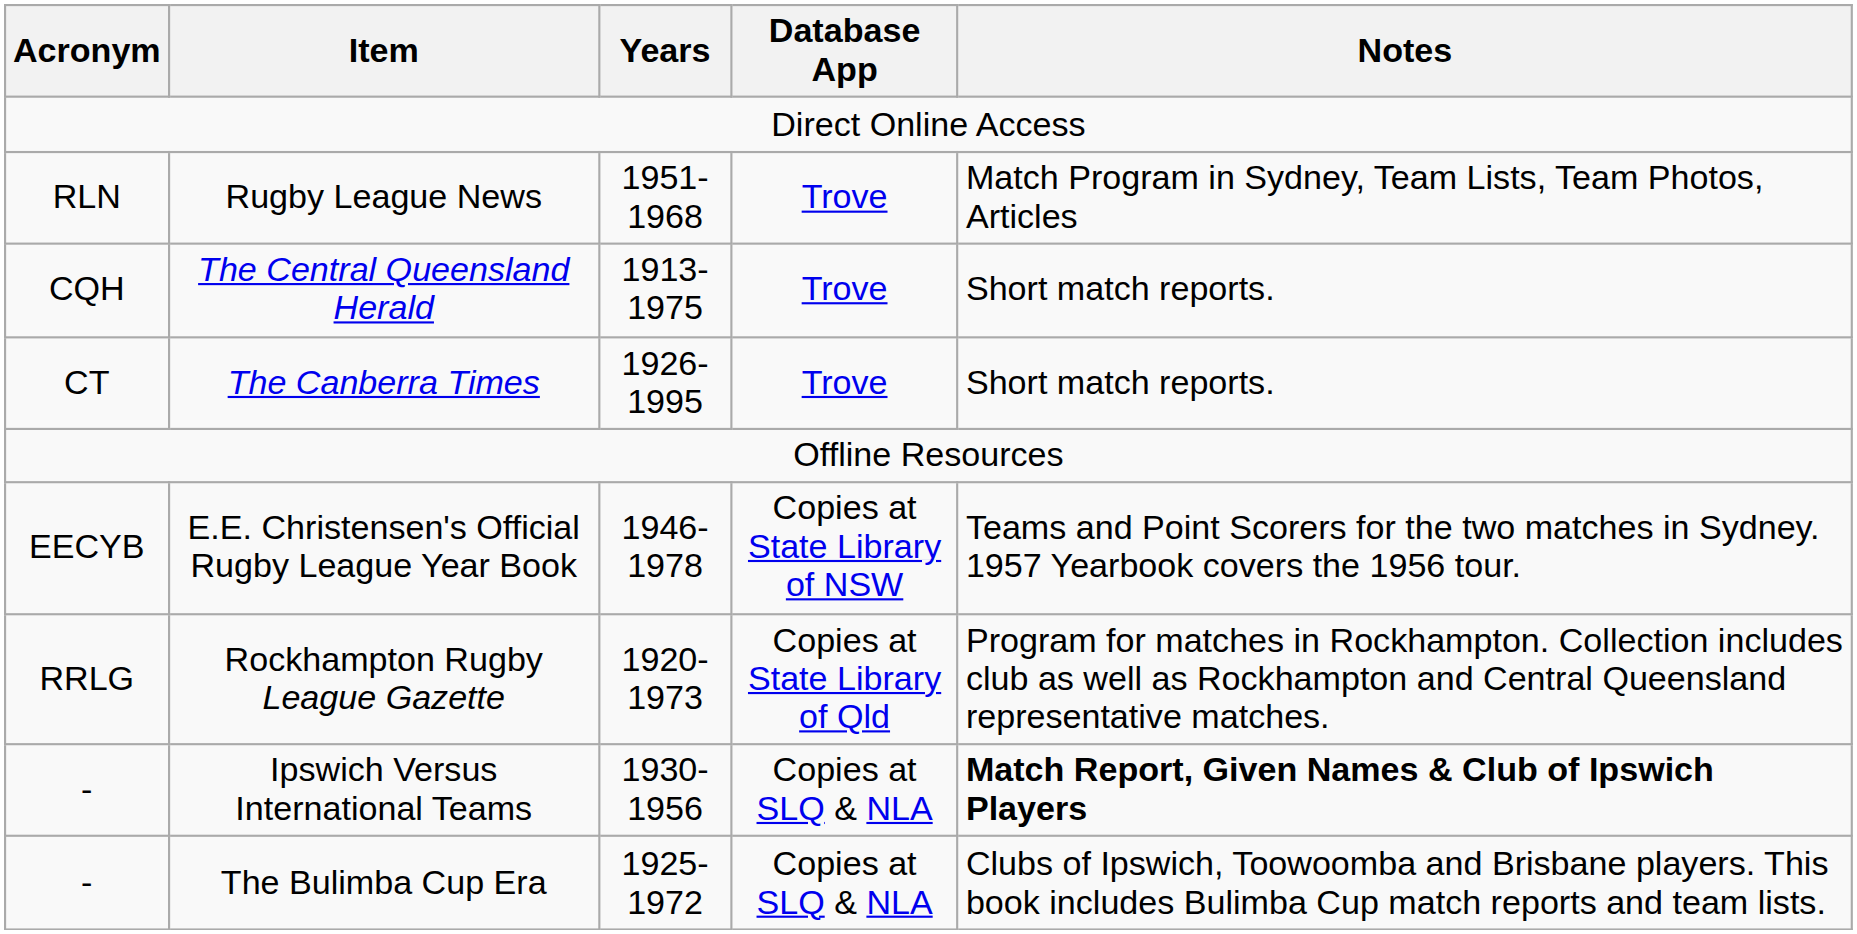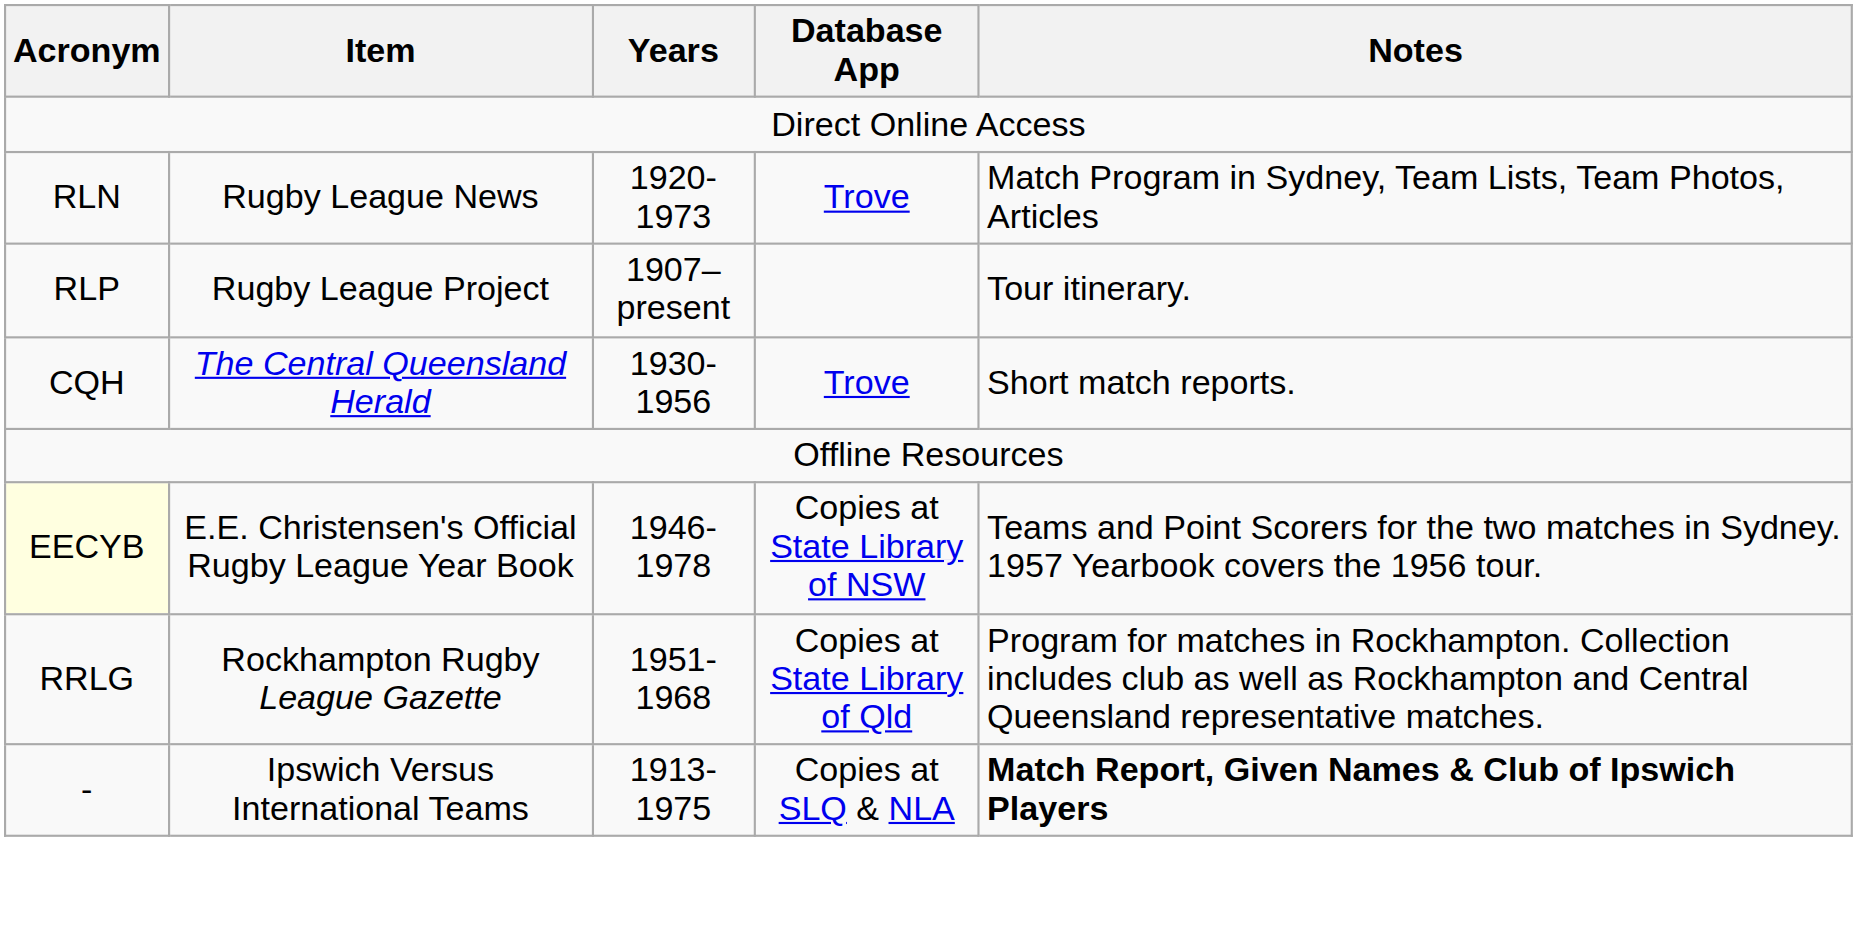Rugby League News | Years: 1951-1968 -> 1920-1973
+ row: RLP | Rugby League Project | 1907–present | Tour itinerary.
The Central Queensland Herald | Years: 1913-1975 -> 1930-1956
- row: CT | The Canberra Times | 1926-1995 | Trove | Short match reports.
E.E. Christensen's Official Rugby League Year Book | Acronym: no background -> lightyellow background
Rockhampton Rugby League Gazette | Years: 1920-1973 -> 1951-1968
Ipswich Versus International Teams | Years: 1930-1956 -> 1913-1975
- row: - | The Bulimba Cup Era | 1925-1972 | Copies at SLQ & NLA | Clubs of Ipswich, Toowoomba and Brisbane players. This book includes Bulimba Cup match reports and team lists.
